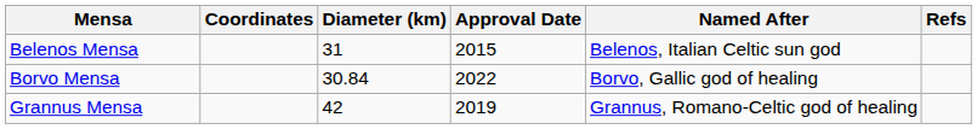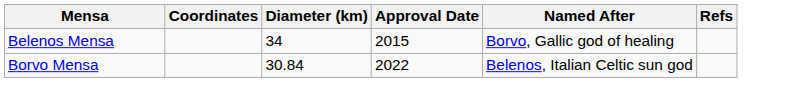Belenos Mensa | Diameter (km): 31 -> 34
Belenos Mensa | Named After: Belenos, Italian Celtic sun god -> Borvo, Gallic god of healing
Borvo Mensa | Named After: Borvo, Gallic god of healing -> Belenos, Italian Celtic sun god
- row: Grannus Mensa | 42 | 2019 | Grannus, Romano-Celtic god of healing
